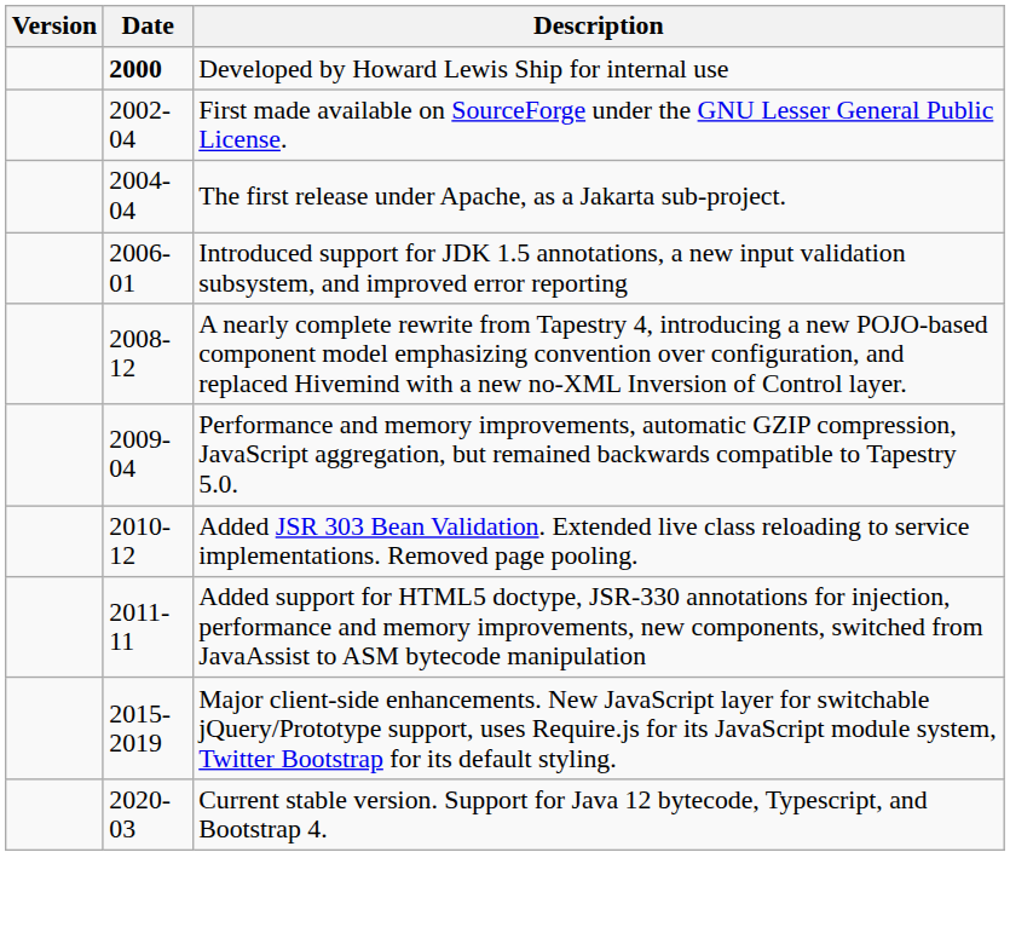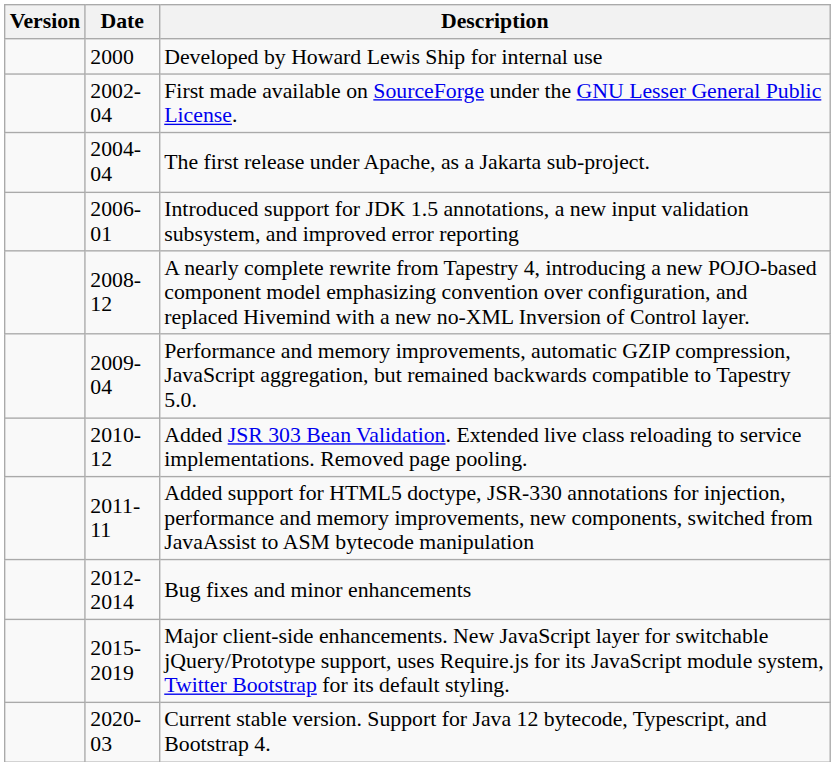Developed by Howard Lewis Ship for internal use | Date: bold -> normal
+ row: 2012-2014 | Bug fixes and minor enhancements
